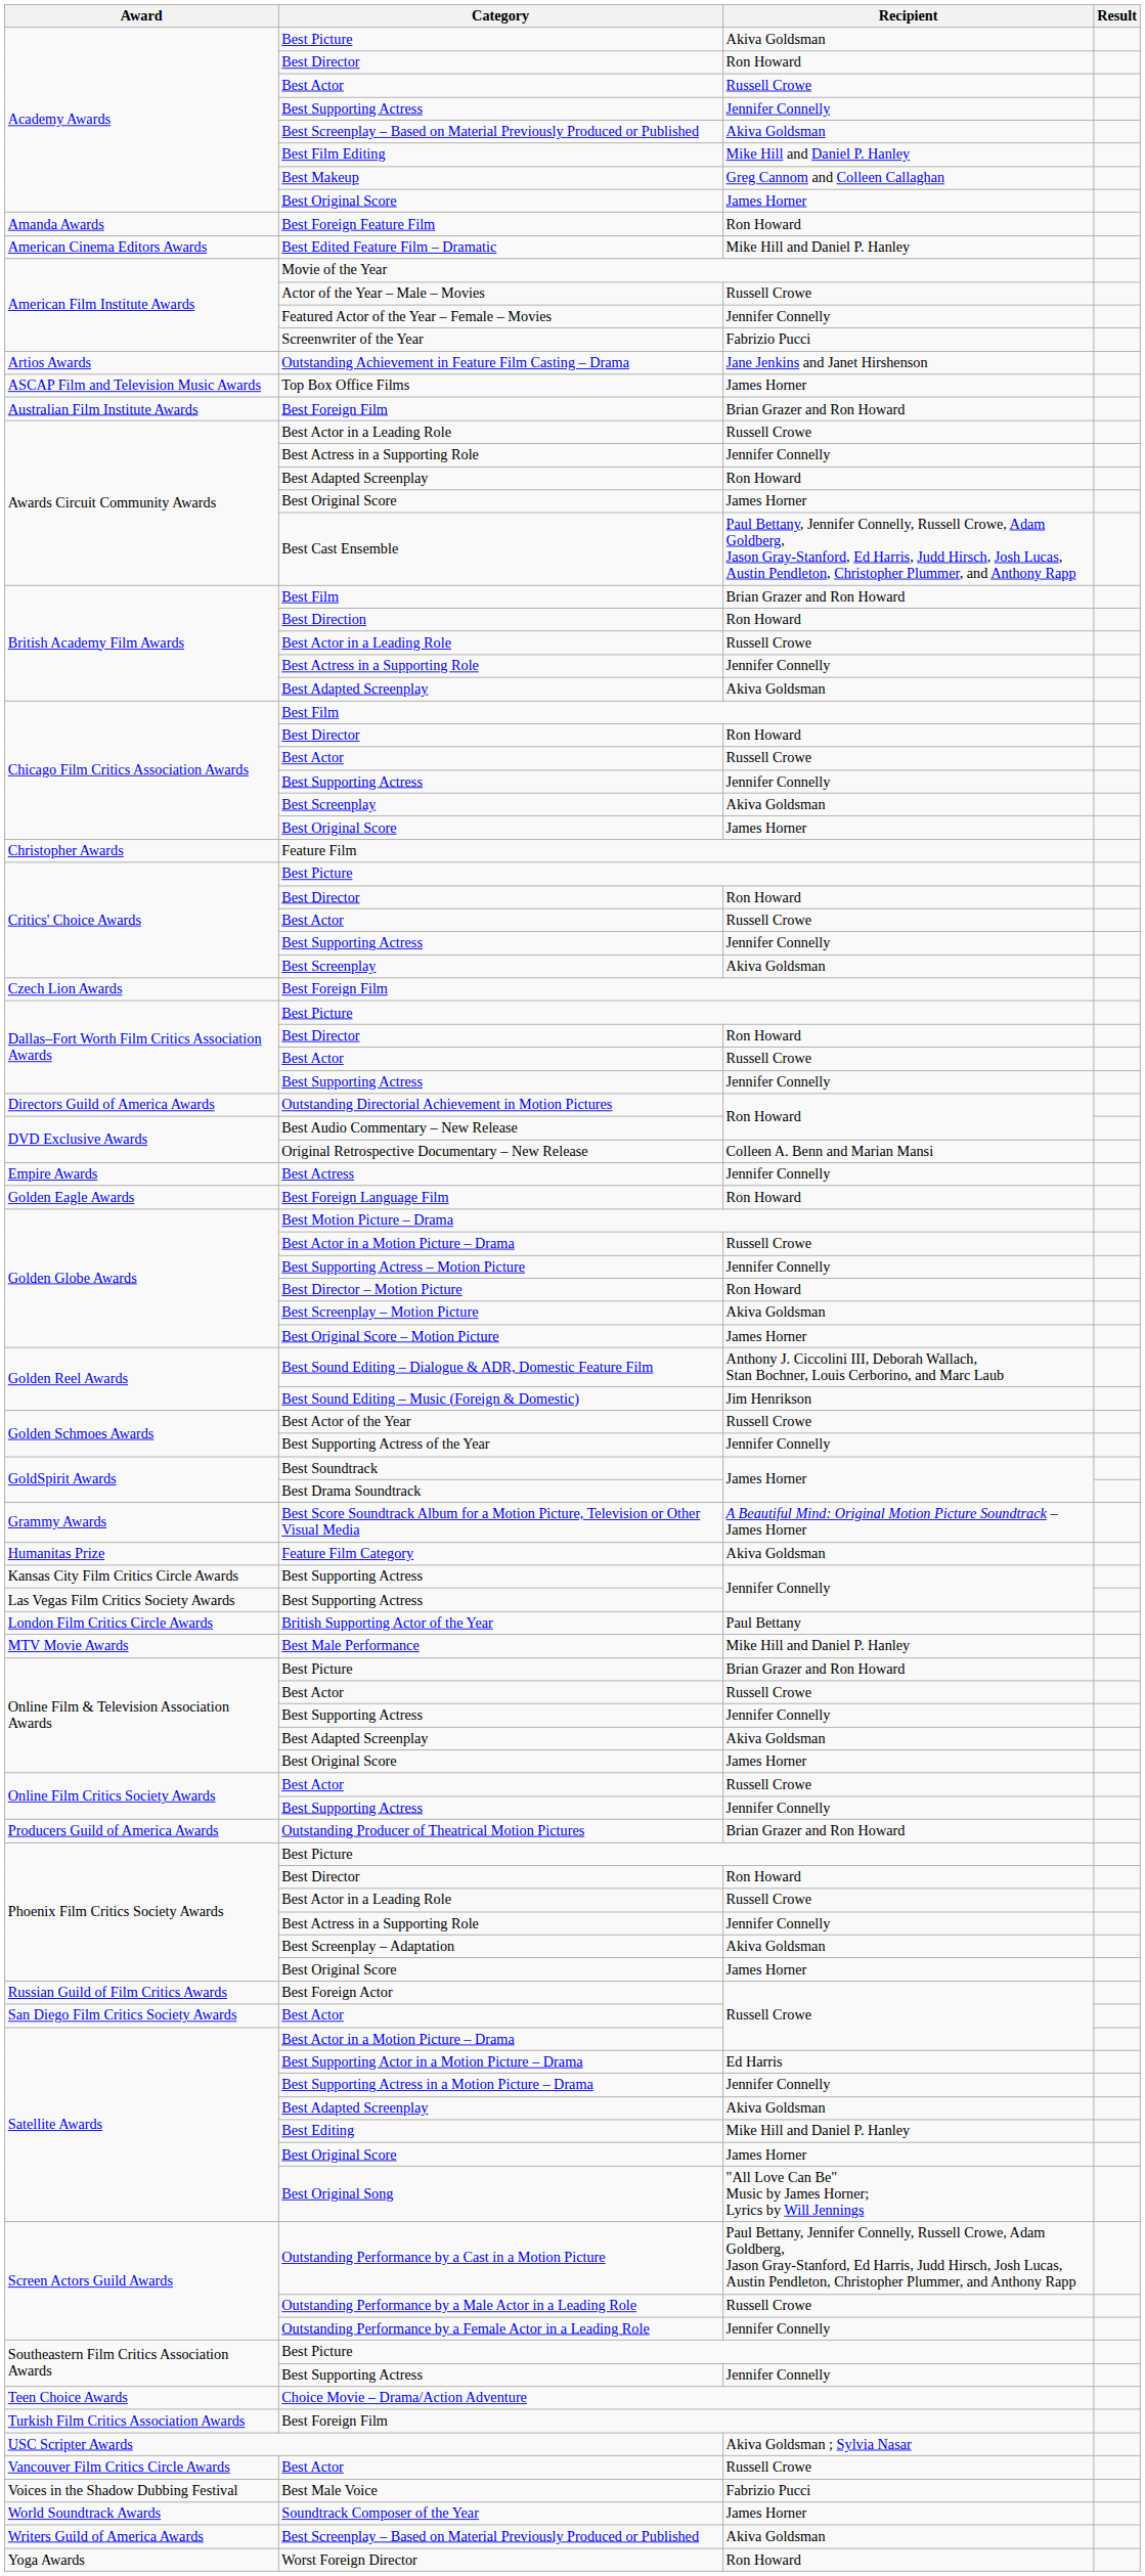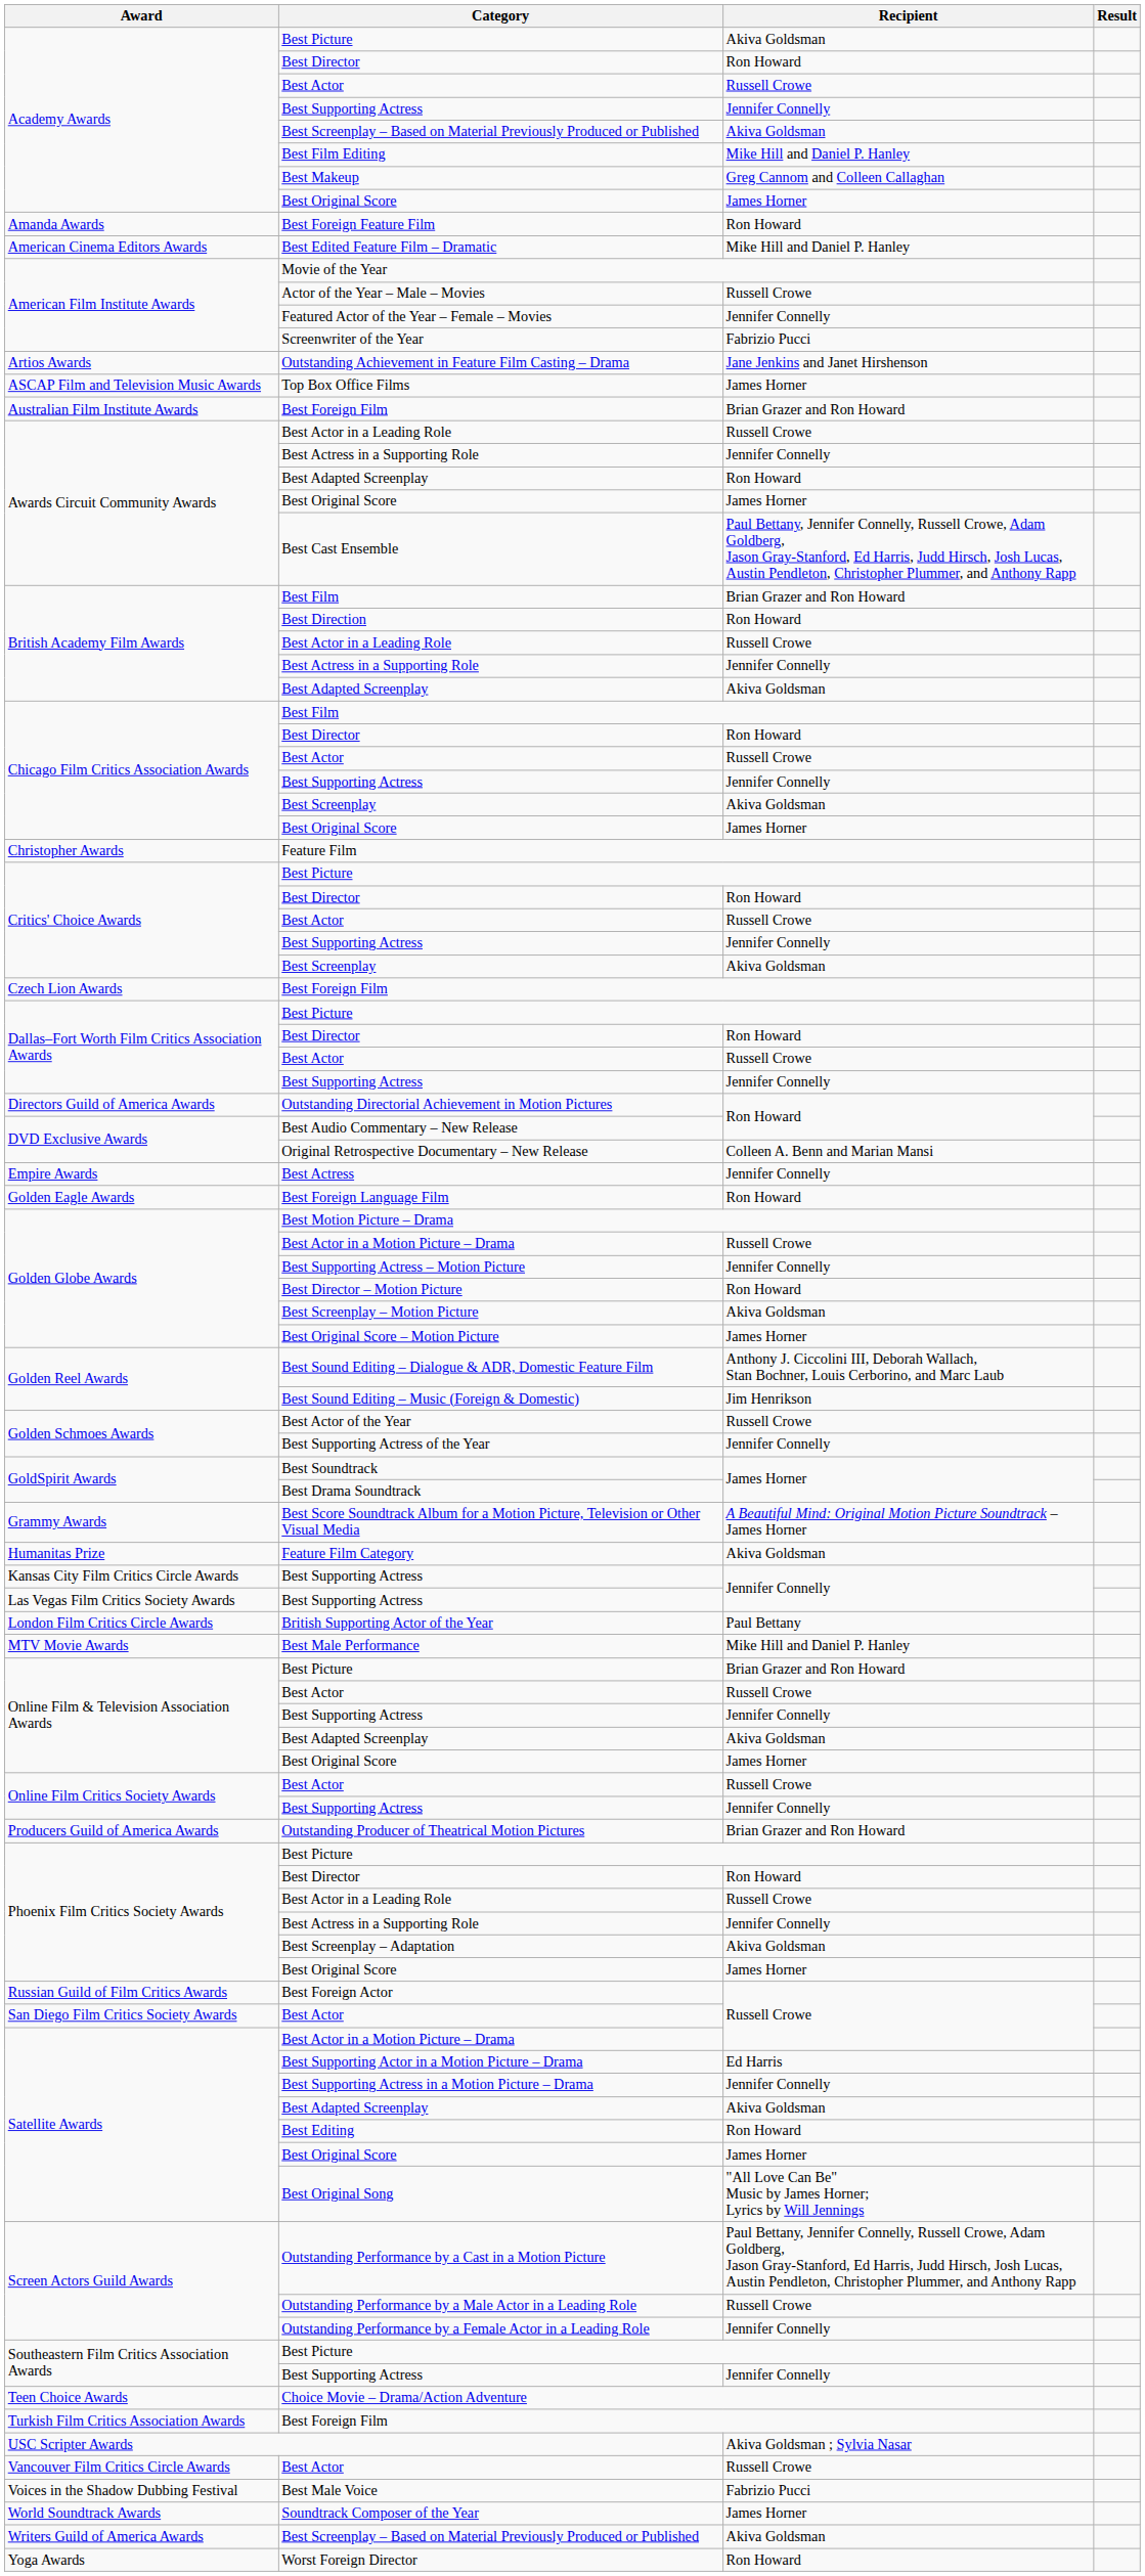Best Editing | Recipient: Mike Hill and Daniel P. Hanley -> Ron Howard
